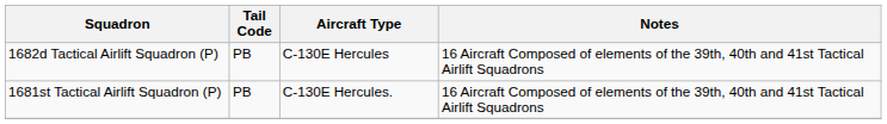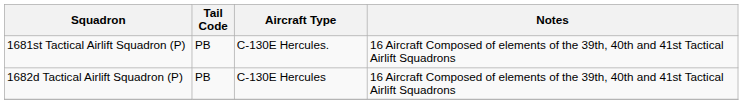rows swapped: 1681st Tactical Airlift Squadron (P) <-> 1682d Tactical Airlift Squadron (P)
